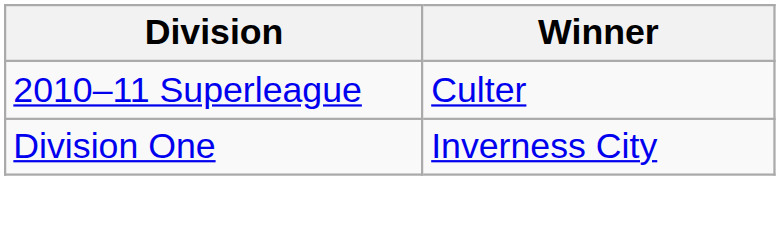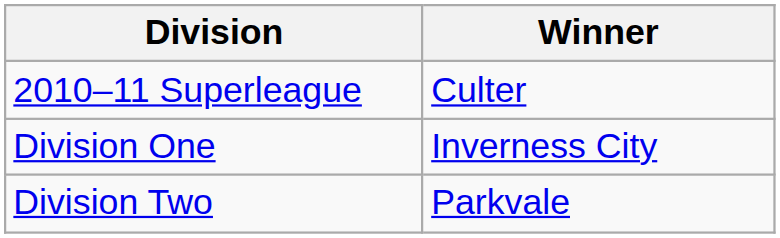+ row: Division Two | Parkvale
